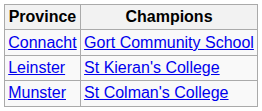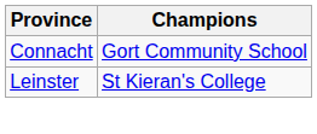- row: Munster | St Colman's College
